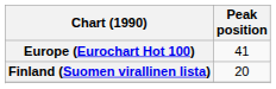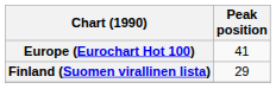Finland (Suomen virallinen lista) | Peak position: 20 -> 29
